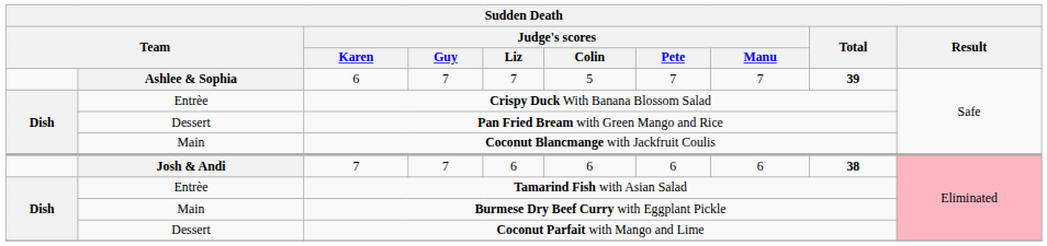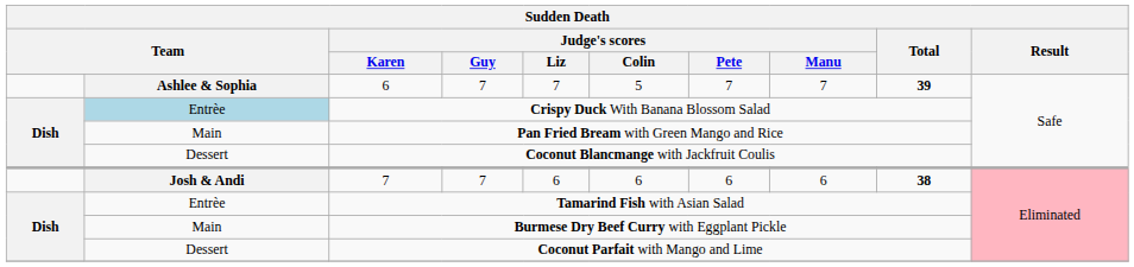Crispy Duck With Banana Blossom Salad | column 2: no background -> lightblue background
Pan Fried Bream with Green Mango and Rice | column 2: Dessert -> Main
Coconut Blancmange with Jackfruit Coulis | column 2: Main -> Dessert
